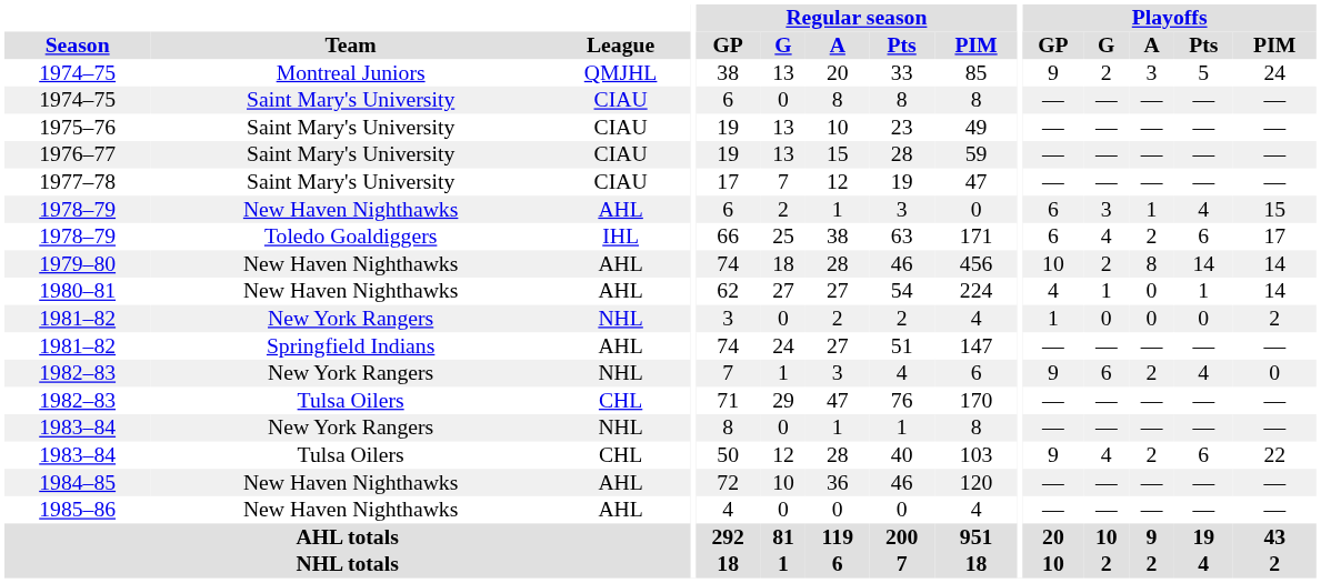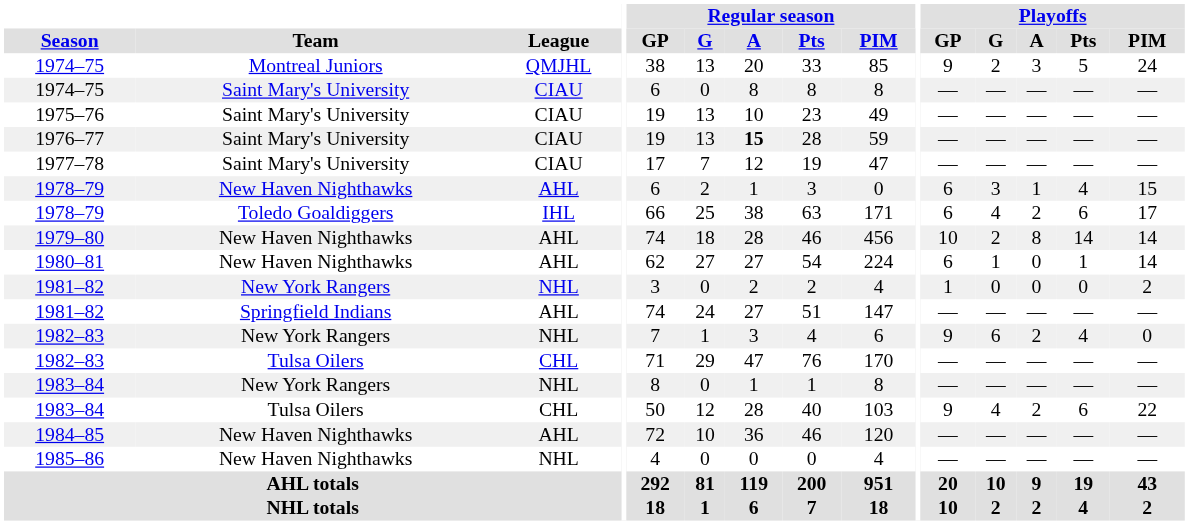1976–77 | Regular season / A: normal -> bold
1980–81 | Playoffs / GP: 4 -> 6
1985–86 | League: AHL -> NHL
